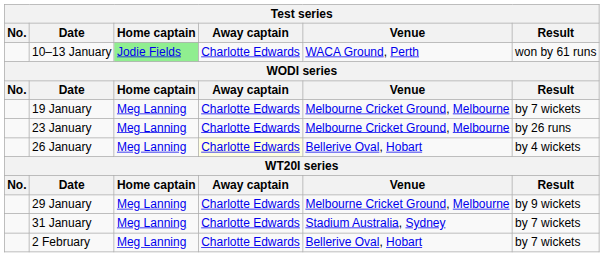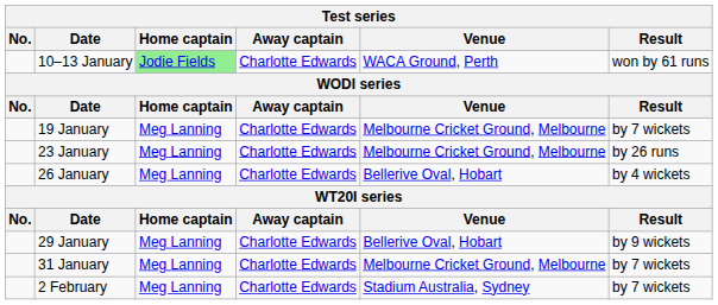26 January | Away captain: lightyellow background -> no background
29 January | Venue: Melbourne Cricket Ground, Melbourne -> Bellerive Oval, Hobart
31 January | Venue: Stadium Australia, Sydney -> Melbourne Cricket Ground, Melbourne
2 February | Venue: Bellerive Oval, Hobart -> Stadium Australia, Sydney
